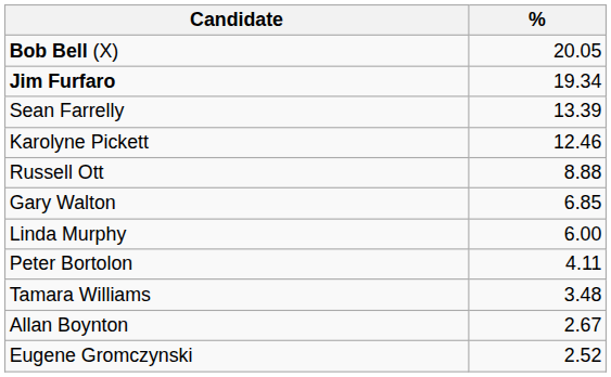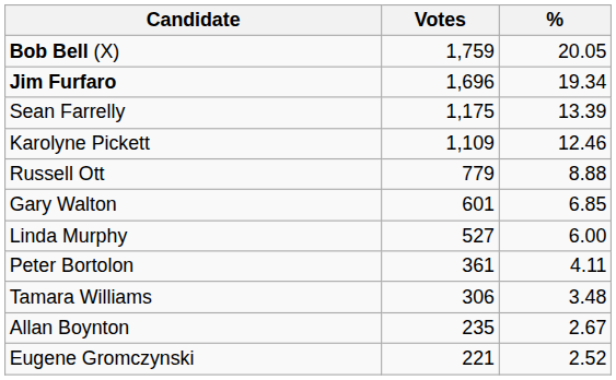+ column: Votes | 1,759 | 1,696 | 1,175 | 1,109 | 779 | 601 | 527 | 361 | 306 | 235 | 221
